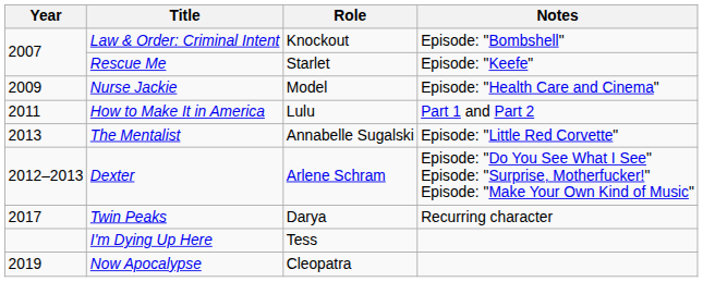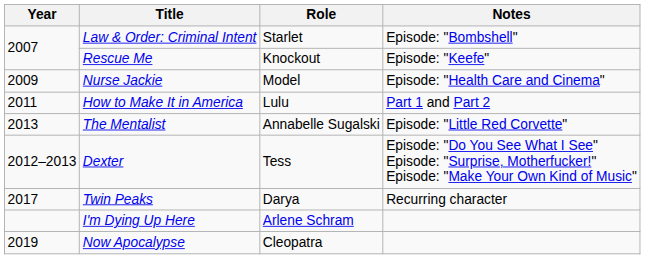Law & Order: Criminal Intent | Role: Knockout -> Starlet
Rescue Me | Role: Starlet -> Knockout
Dexter | Role: Arlene Schram -> Tess
I'm Dying Up Here | Role: Tess -> Arlene Schram
